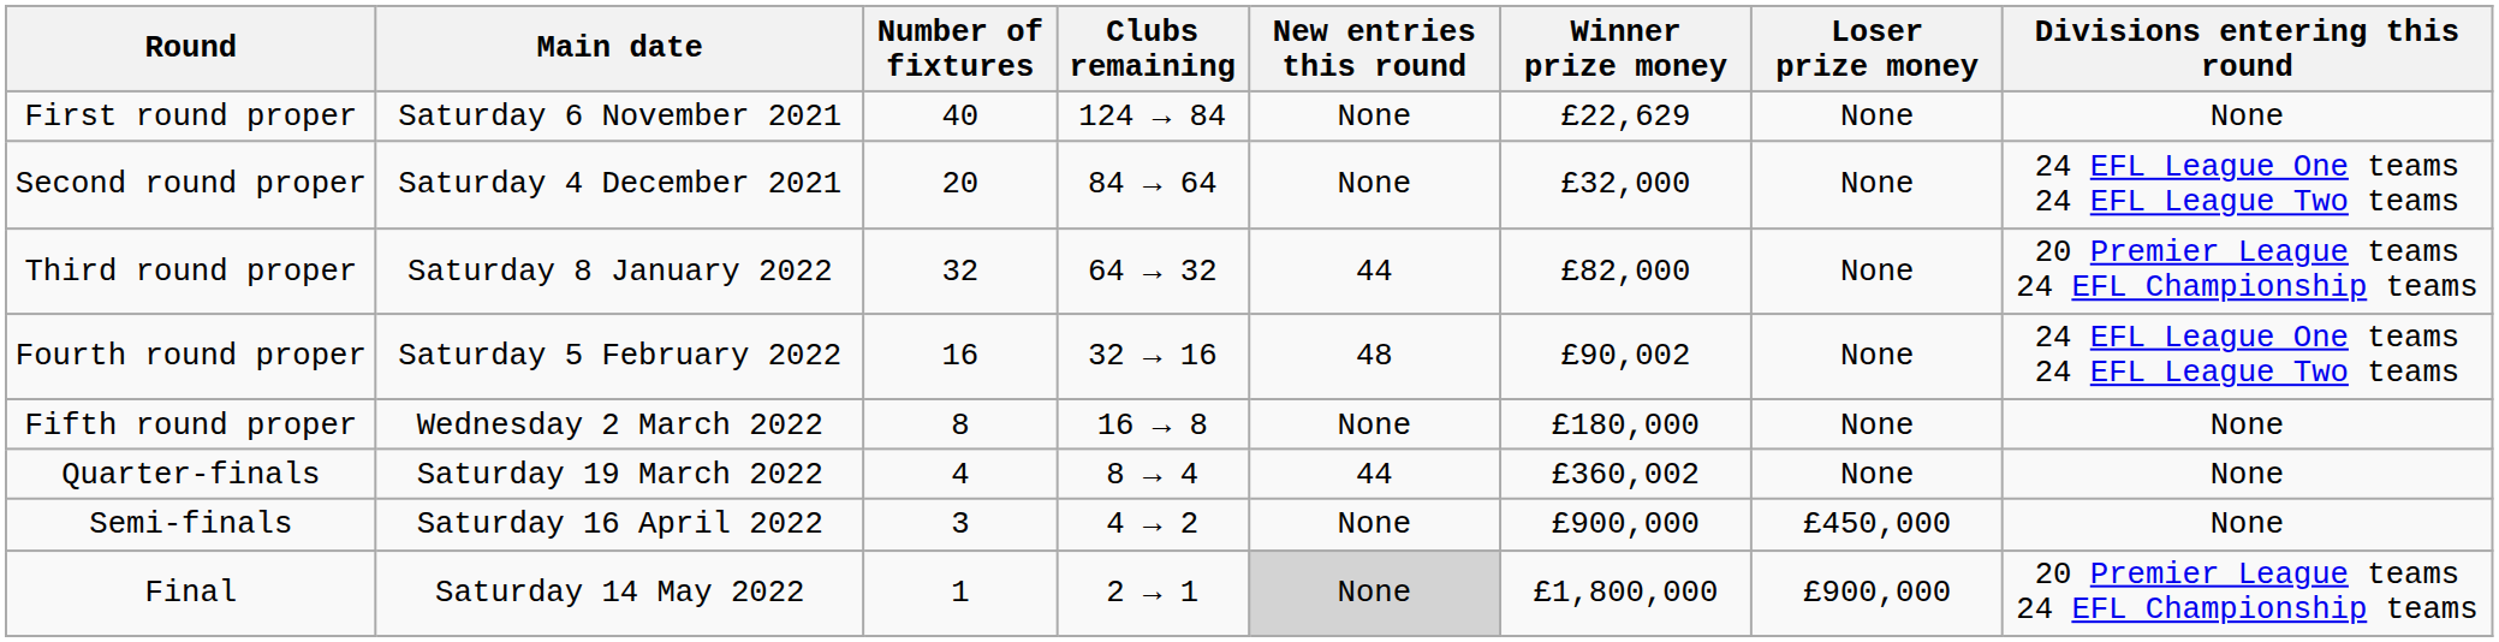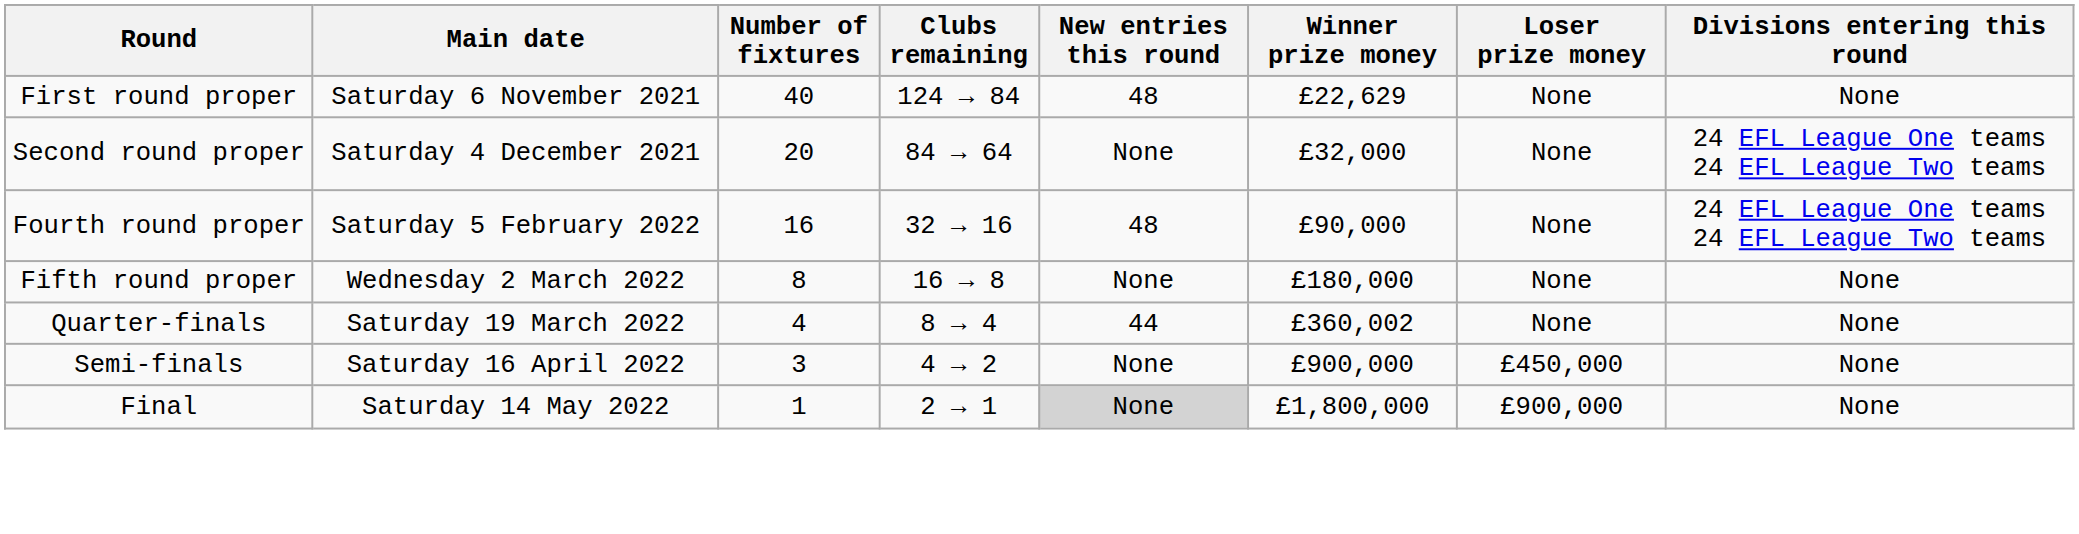First round proper | New entries this round: None -> 48
- row: Third round proper | Saturday 8 January 2022 | 32 | 64 → 32 | 44 | £82,000 | None | 20 Premier League teams 24 EFL Championship teams
Fourth round proper | Winner prize money: £90,002 -> £90,000
Final | Divisions entering this round: 20 Premier League teams 24 EFL Championship teams -> None
